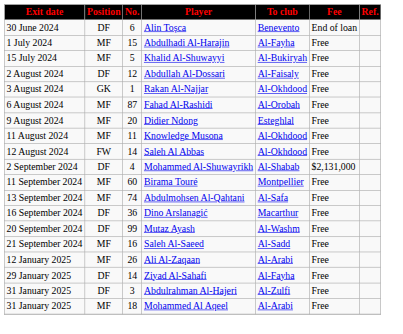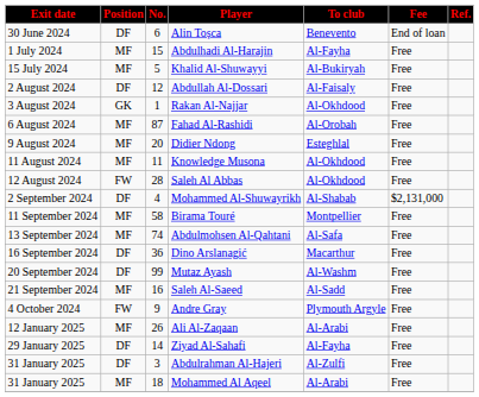Saleh Al Abbas | No.: 14 -> 28
Birama Touré | No.: 60 -> 58
+ row: 4 October 2024 | FW | 9 | Andre Gray | Plymouth Argyle | Free
